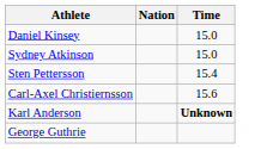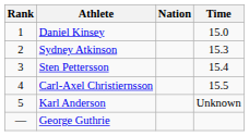+ column: Rank | 1 | 2 | 3 | 4 | 5 | —
Sydney Atkinson | Time: 15.0 -> 15.3
Carl-Axel Christiernsson | Time: 15.6 -> 15.5
Karl Anderson | Time: bold -> normal
